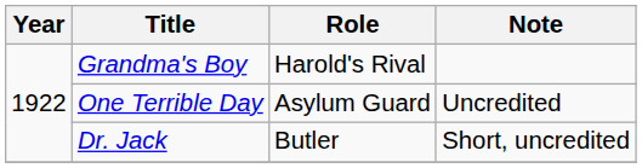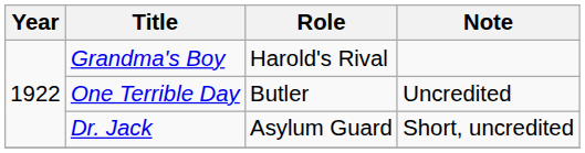One Terrible Day | Role: Asylum Guard -> Butler
Dr. Jack | Role: Butler -> Asylum Guard
